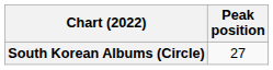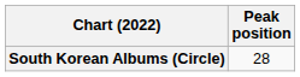South Korean Albums (Circle) | Peak position: 27 -> 28
